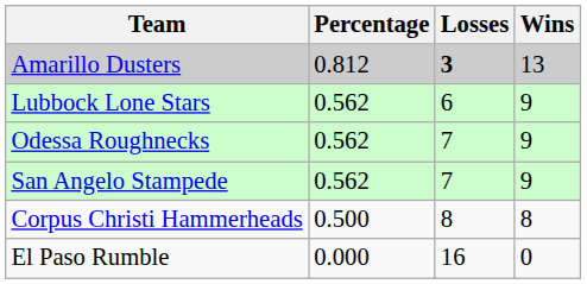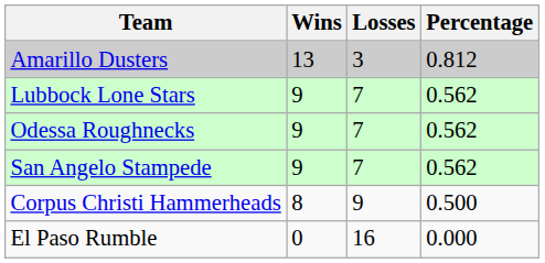columns swapped: Wins <-> Percentage
Amarillo Dusters | Losses: bold -> normal
Lubbock Lone Stars | Losses: 6 -> 7
Corpus Christi Hammerheads | Losses: 8 -> 9
